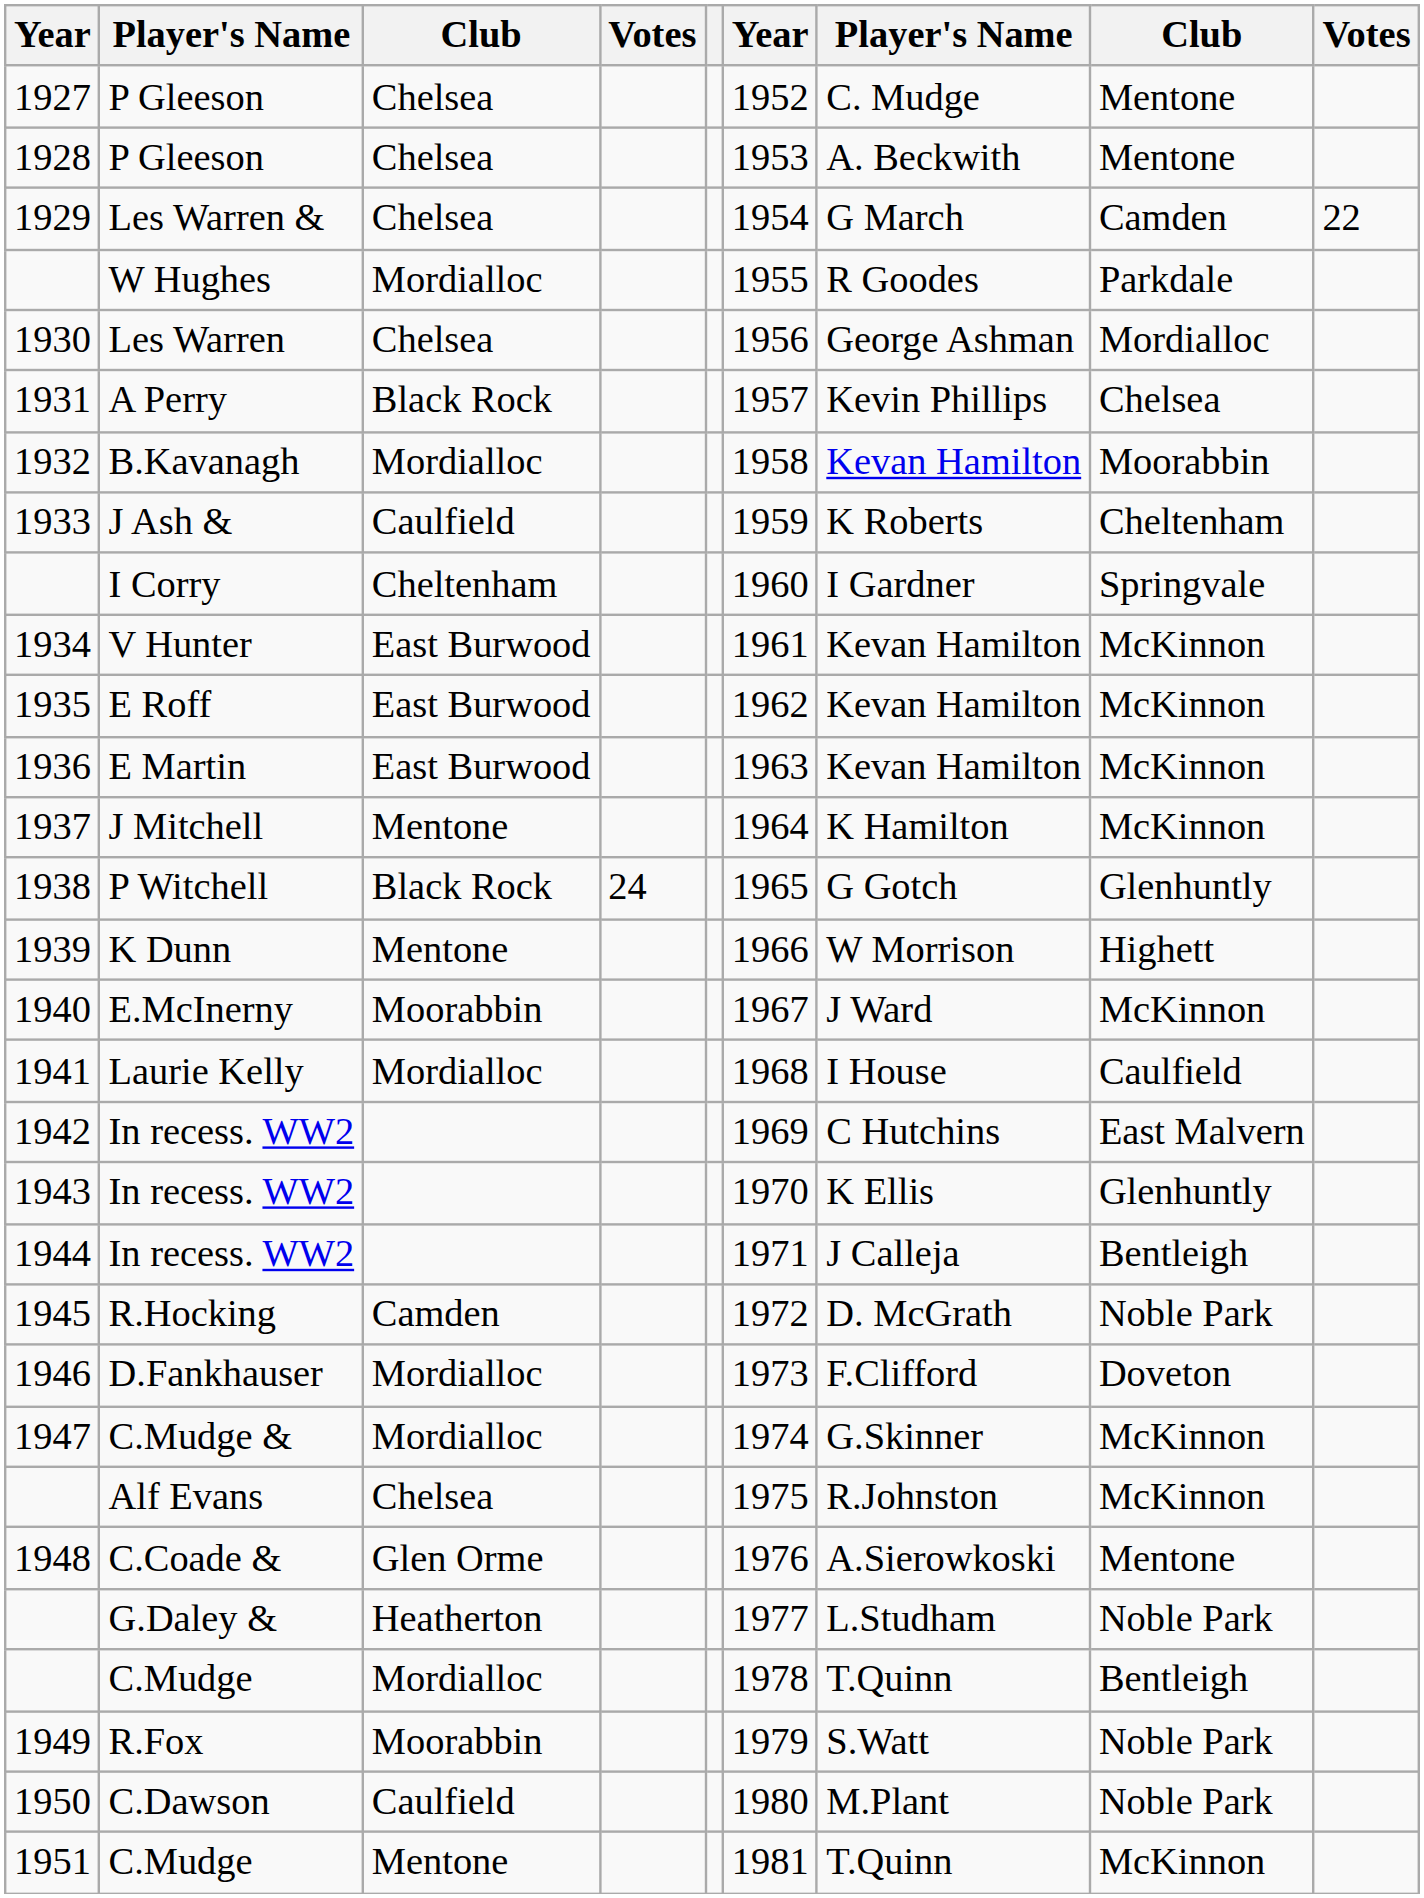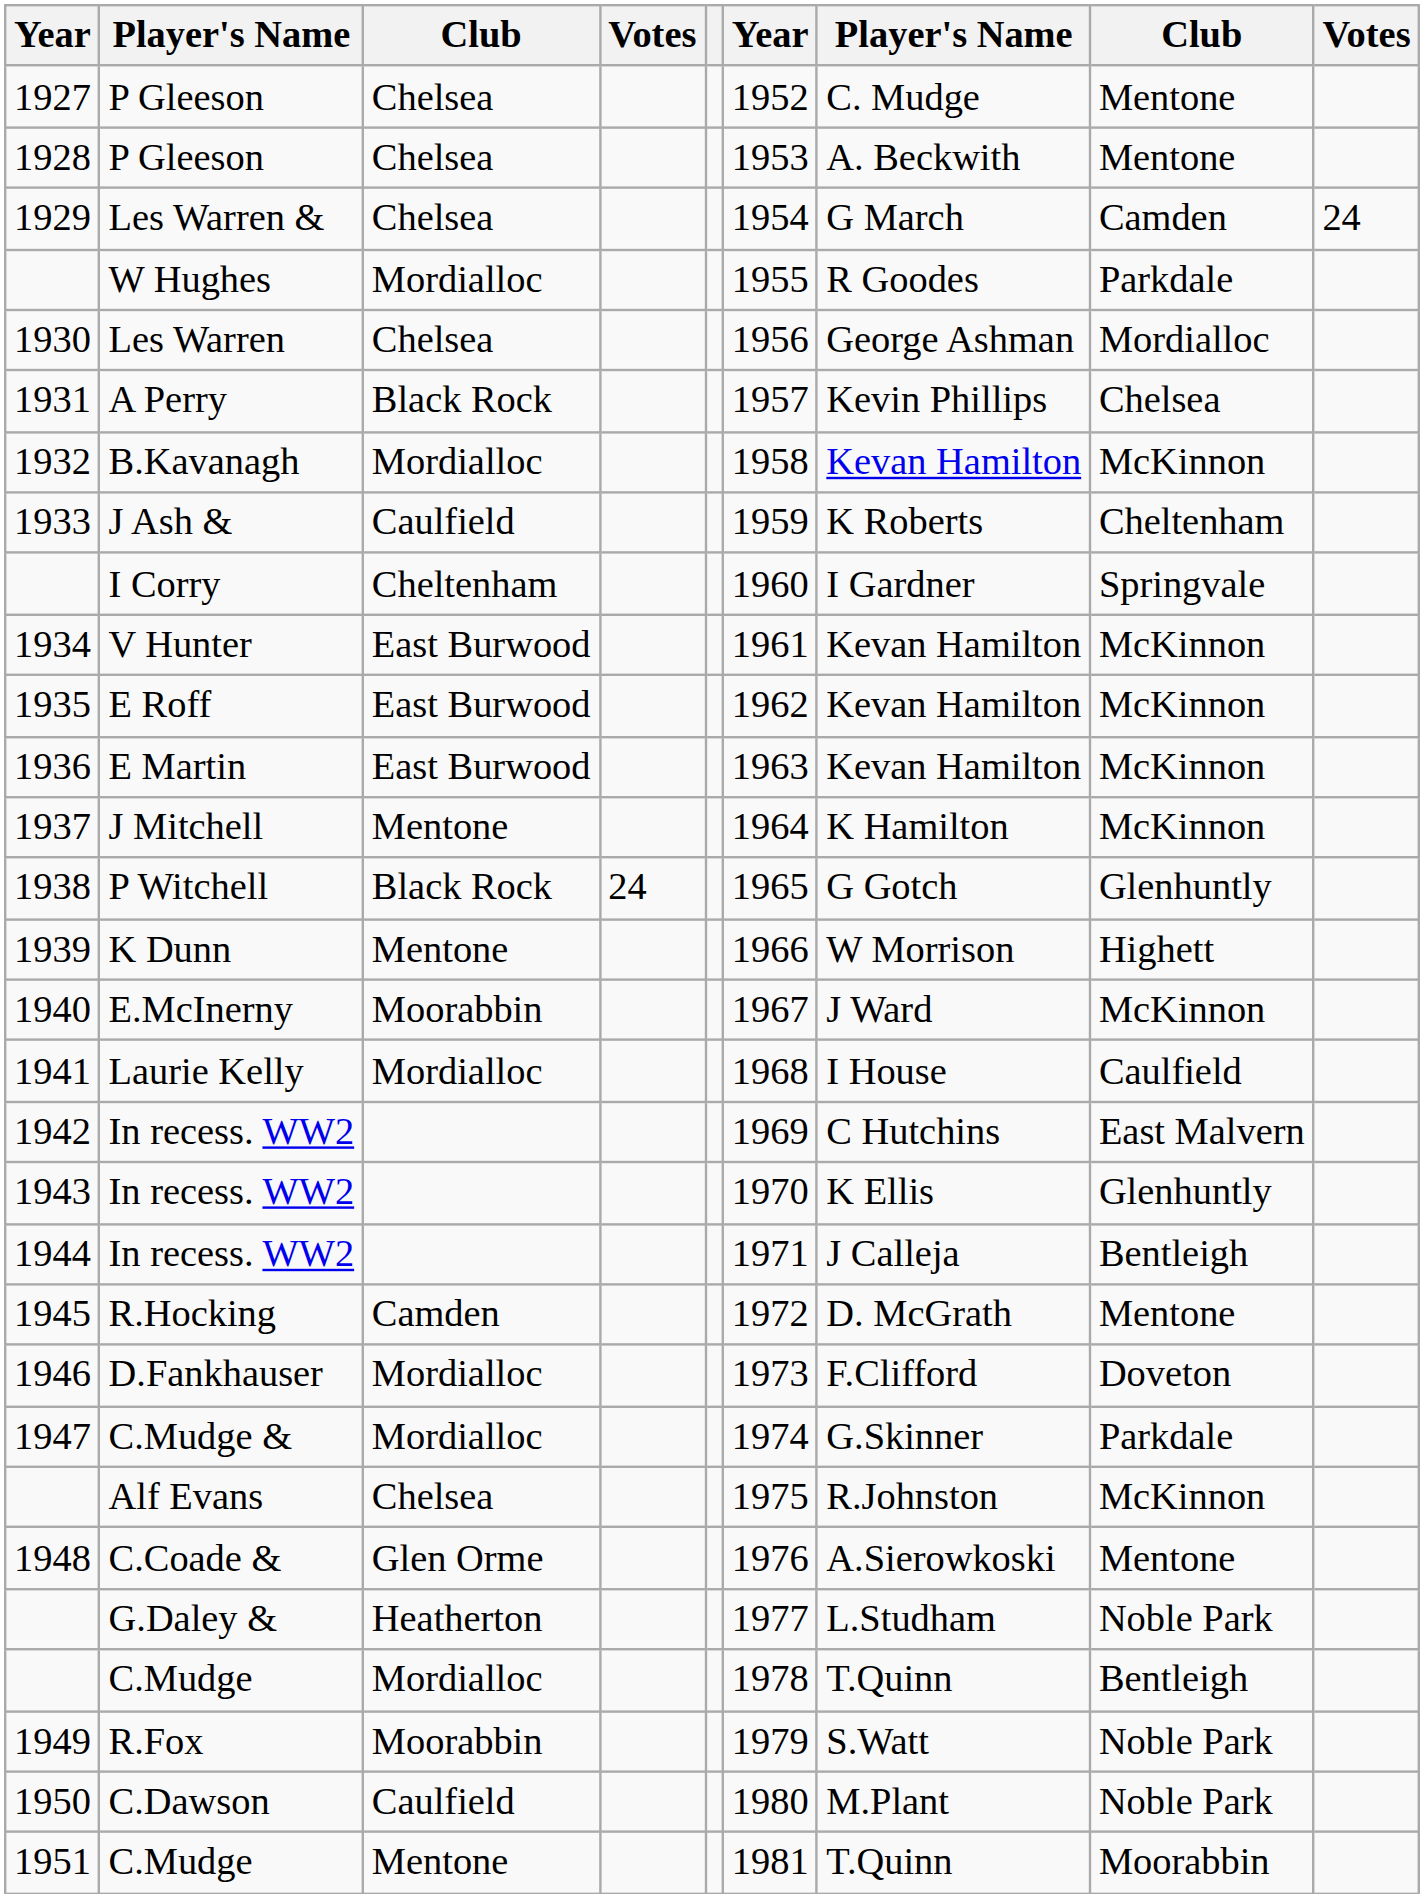1929 | column 9: 22 -> 24
1932 | column 8: Moorabbin -> McKinnon
1945 | column 8: Noble Park -> Mentone
1947 | column 8: McKinnon -> Parkdale
1951 | column 8: McKinnon -> Moorabbin
